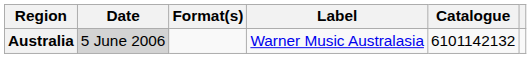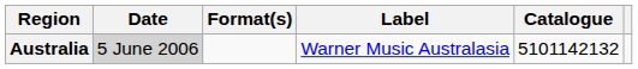Australia | Catalogue: 6101142132 -> 5101142132
